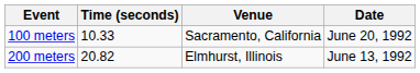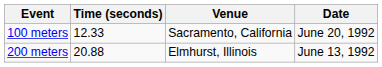100 meters | Time (seconds): 10.33 -> 12.33
200 meters | Time (seconds): 20.82 -> 20.88
